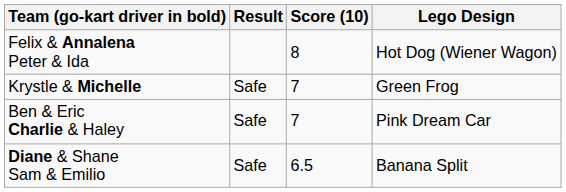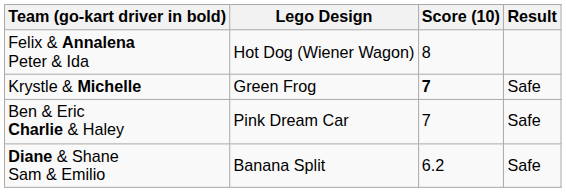columns swapped: Lego Design <-> Result
Krystle & Michelle | Score (10): normal -> bold
Diane & Shane Sam & Emilio | Score (10): 6.5 -> 6.2
